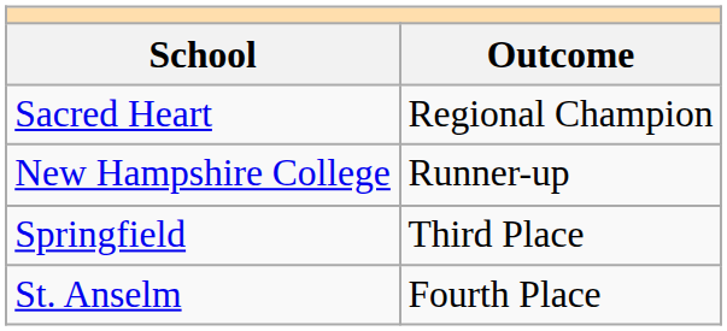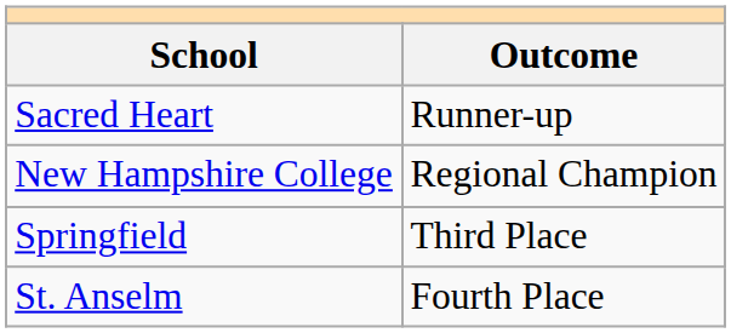Sacred Heart | Outcome: Regional Champion -> Runner-up
New Hampshire College | Outcome: Runner-up -> Regional Champion
